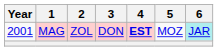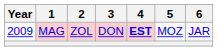MAG | Year: 2001 -> 2009
MAG | 6: paleturquoise background -> no background
